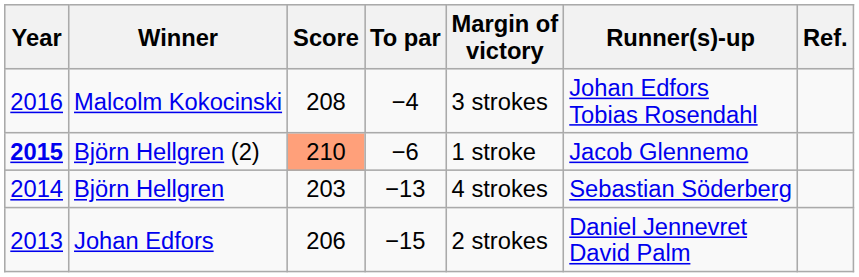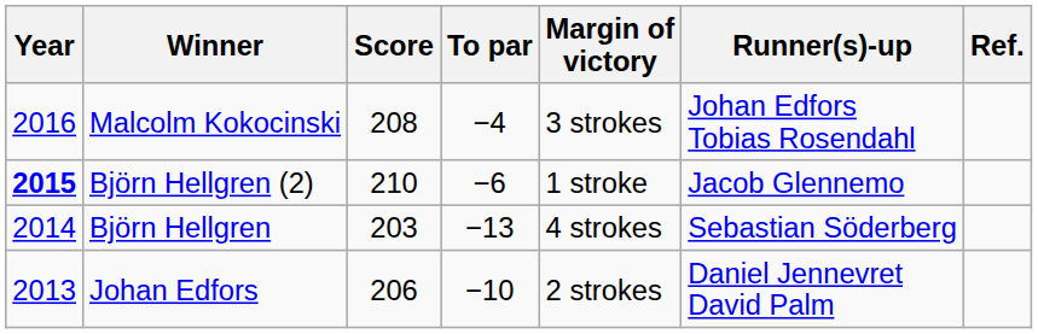Björn Hellgren (2) | Score: lightsalmon background -> no background
Johan Edfors | To par: −15 -> −10
